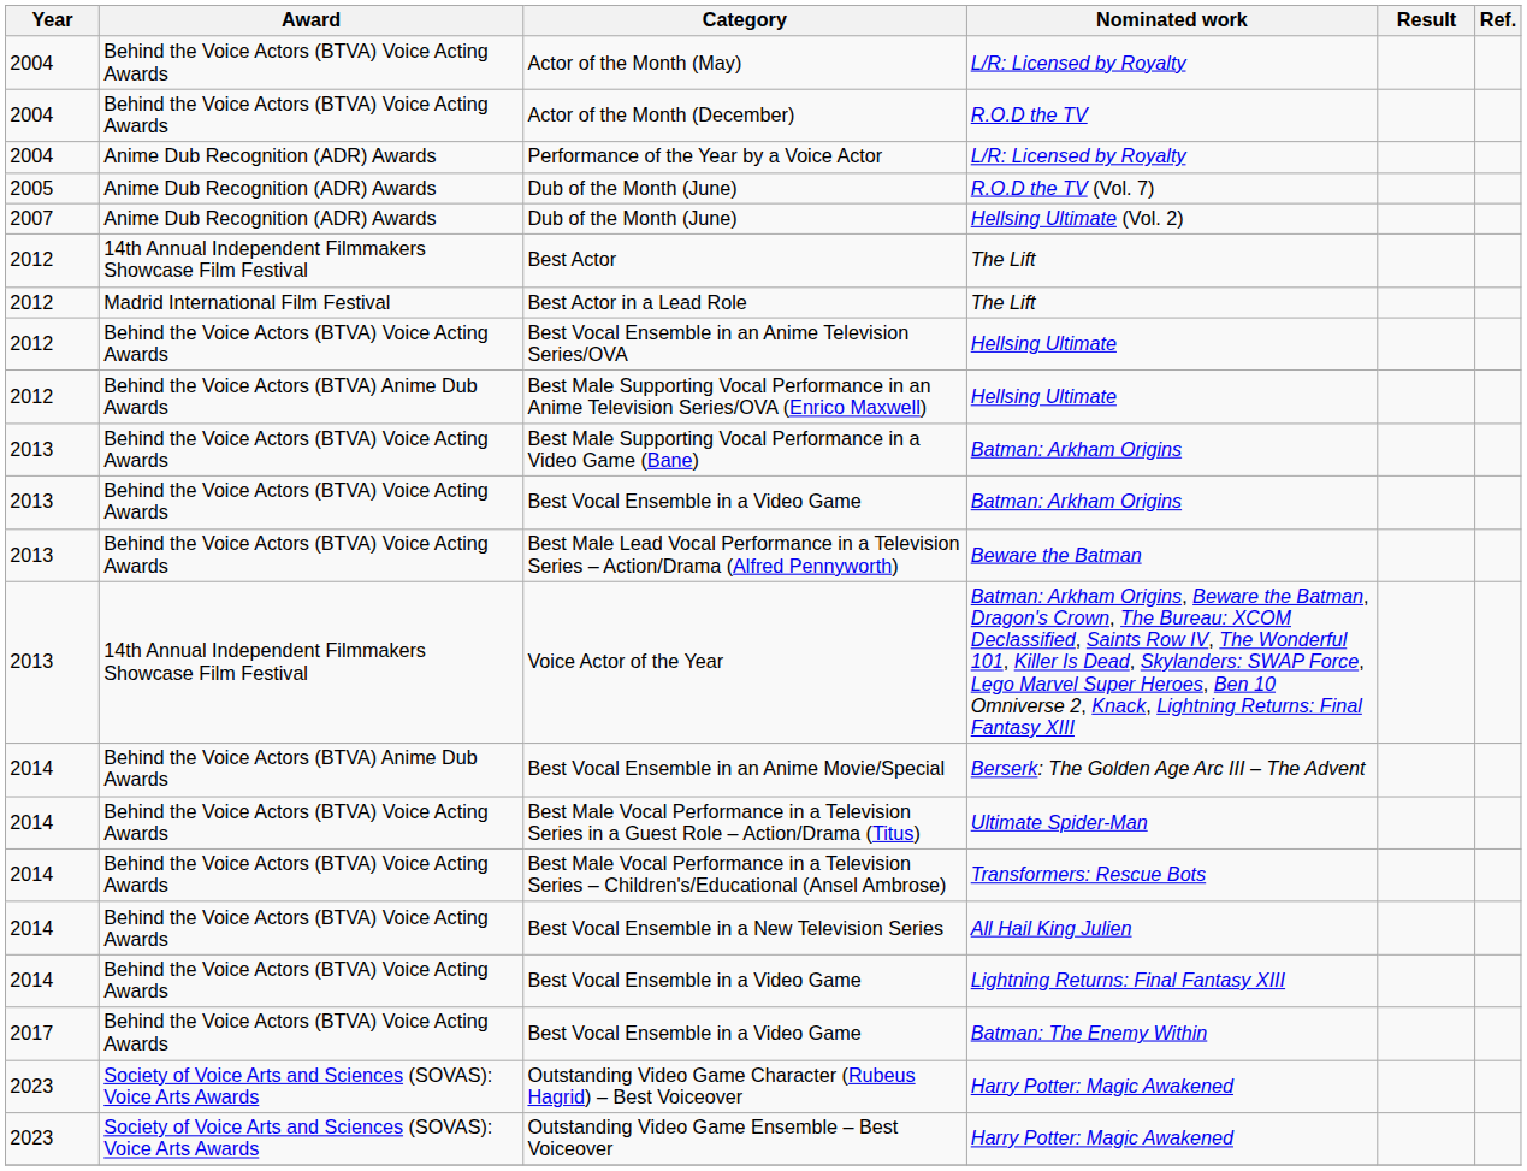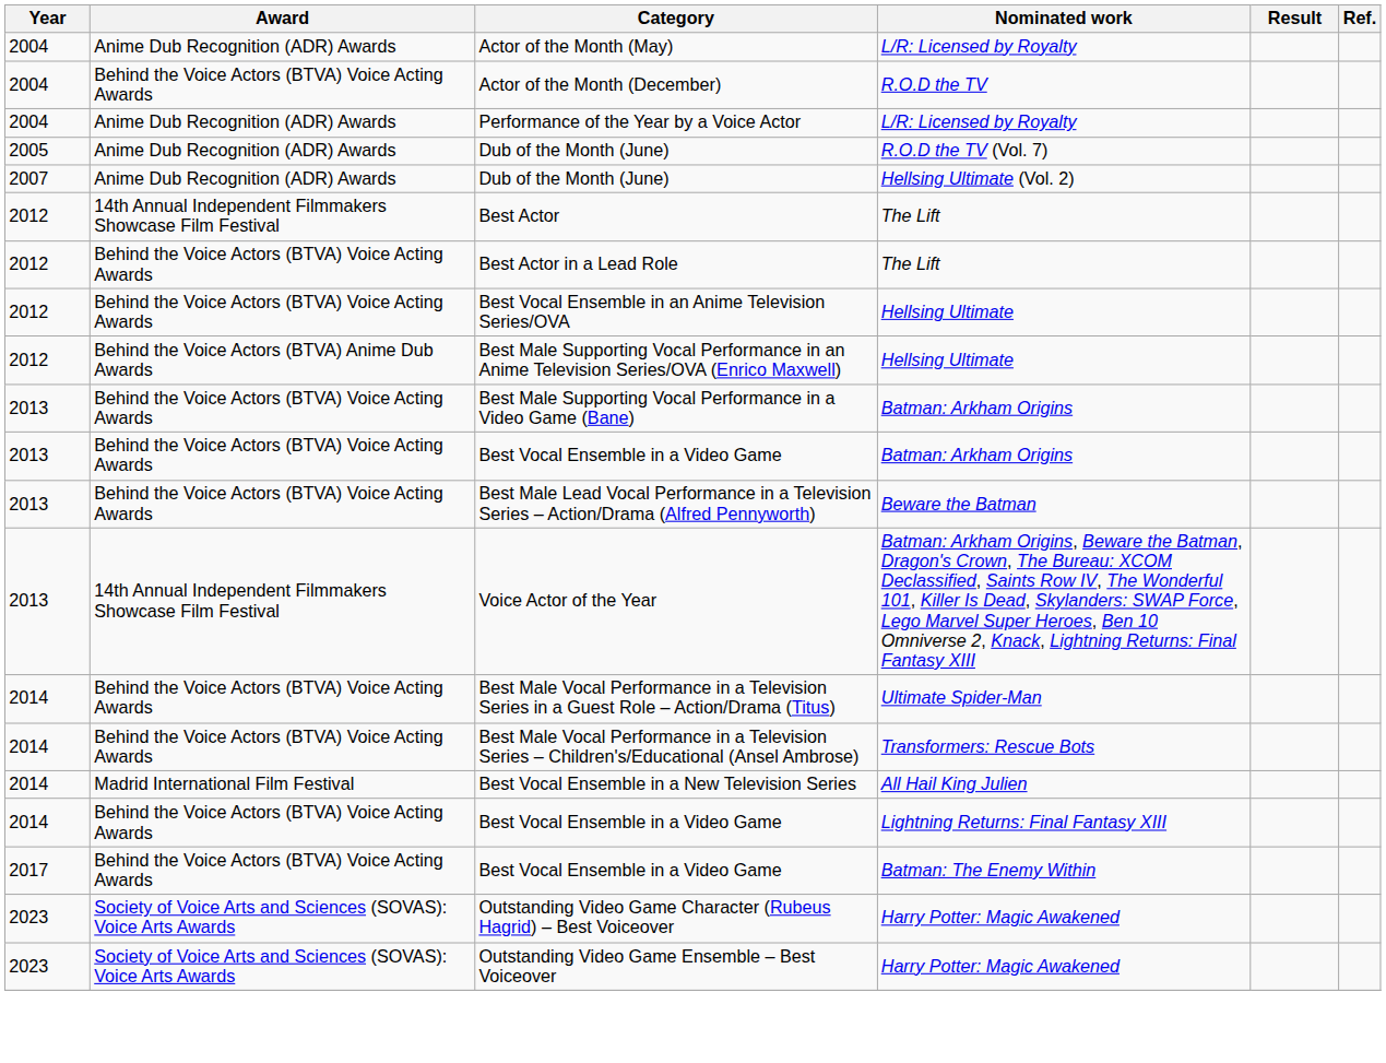Actor of the Month (May) | Award: Behind the Voice Actors (BTVA) Voice Acting Awards -> Anime Dub Recognition (ADR) Awards
Best Actor in a Lead Role | Award: Madrid International Film Festival -> Behind the Voice Actors (BTVA) Voice Acting Awards
- row: 2014 | Behind the Voice Actors (BTVA) Anime Dub Awards | Best Vocal Ensemble in an Anime Movie/Special | Berserk: The Golden Age Arc III – The Advent
Best Vocal Ensemble in a New Television Series | Award: Behind the Voice Actors (BTVA) Voice Acting Awards -> Madrid International Film Festival
